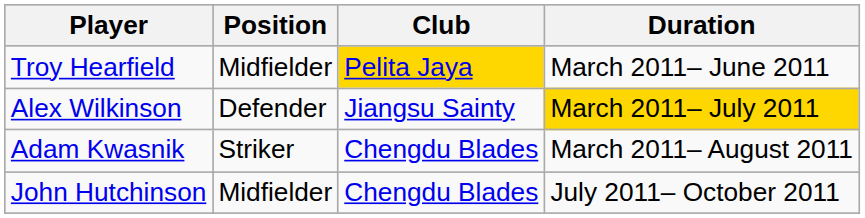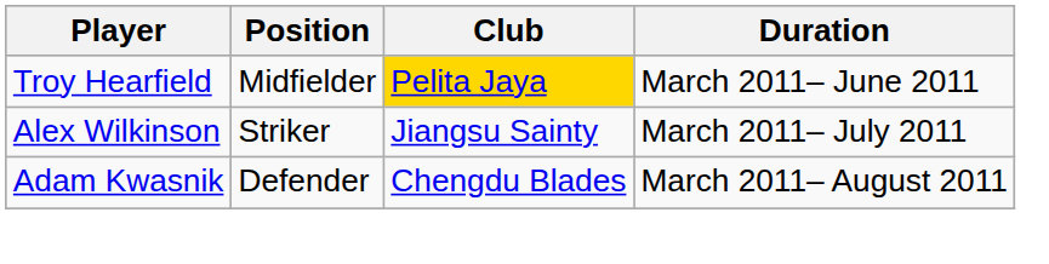Alex Wilkinson | Position: Defender -> Striker
Alex Wilkinson | Duration: gold background -> no background
Adam Kwasnik | Position: Striker -> Defender
- row: John Hutchinson | Midfielder | Chengdu Blades | July 2011– October 2011
